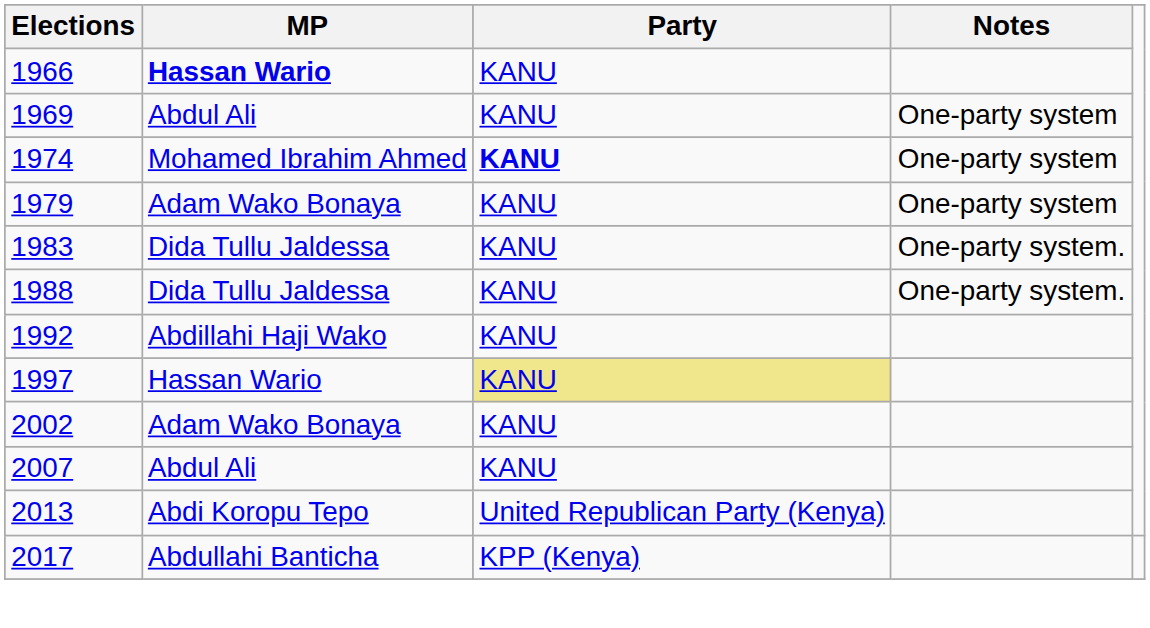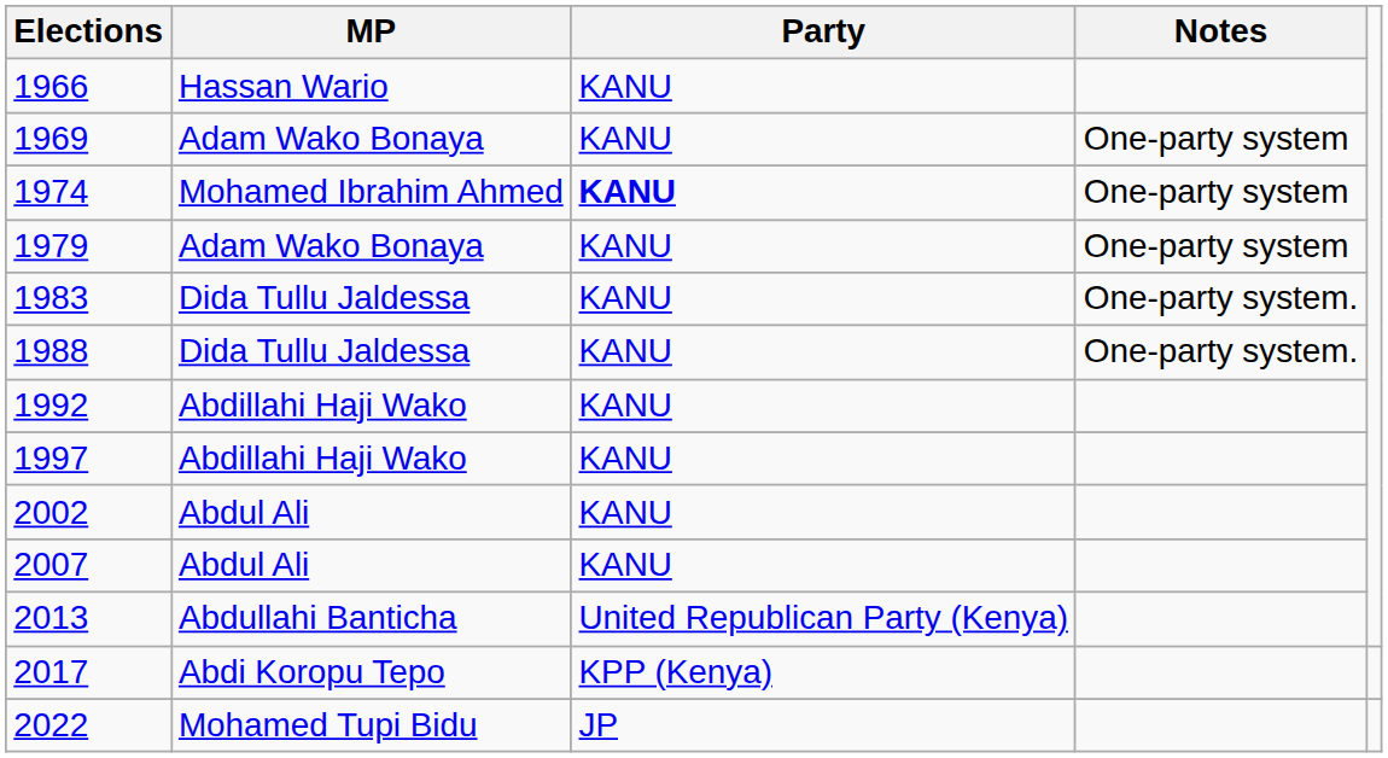1966 | MP: bold -> normal
1969 | MP: Abdul Ali -> Adam Wako Bonaya
1997 | MP: Hassan Wario -> Abdillahi Haji Wako
1997 | Party: khaki background -> no background
2002 | MP: Adam Wako Bonaya -> Abdul Ali
2013 | MP: Abdi Koropu Tepo -> Abdullahi Banticha
2017 | MP: Abdullahi Banticha -> Abdi Koropu Tepo
+ row: 2022 | Mohamed Tupi Bidu | JP
